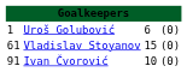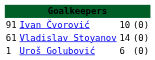rows swapped: Uroš Golubović <-> Ivan Čvorović
Vladislav Stoyanov | column 3: 15 -> 14
